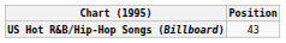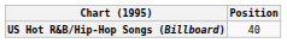US Hot R&B/Hip-Hop Songs (Billboard) | Position: 43 -> 40
